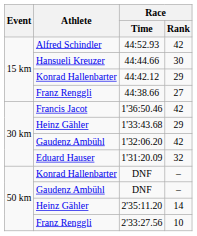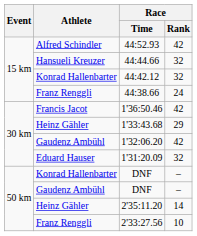44:44.66 | Race / Rank: 30 -> 32
44:42.12 | Race / Rank: 29 -> 32
44:38.66 | Race / Rank: 27 -> 24
